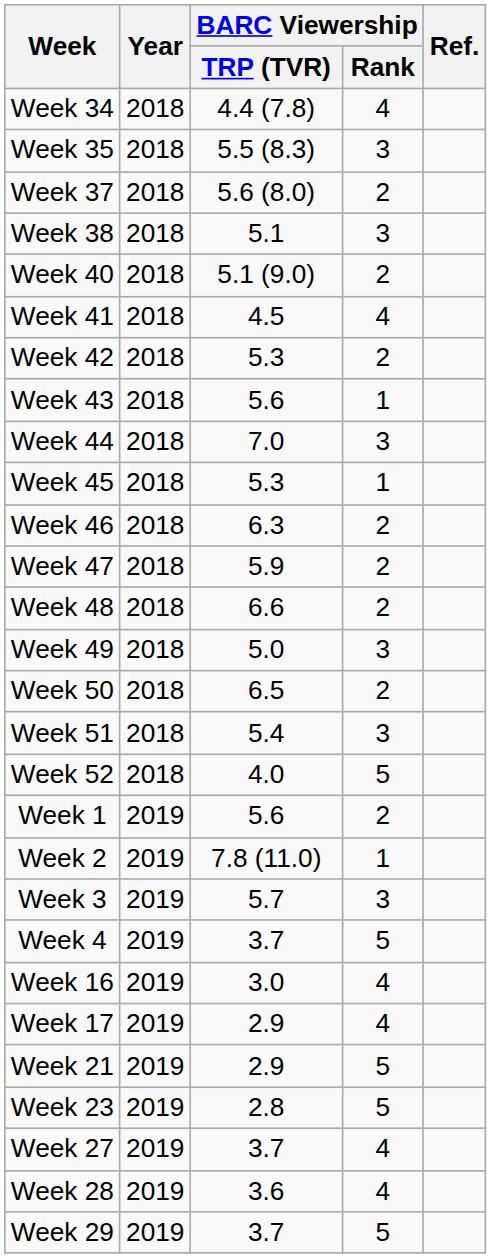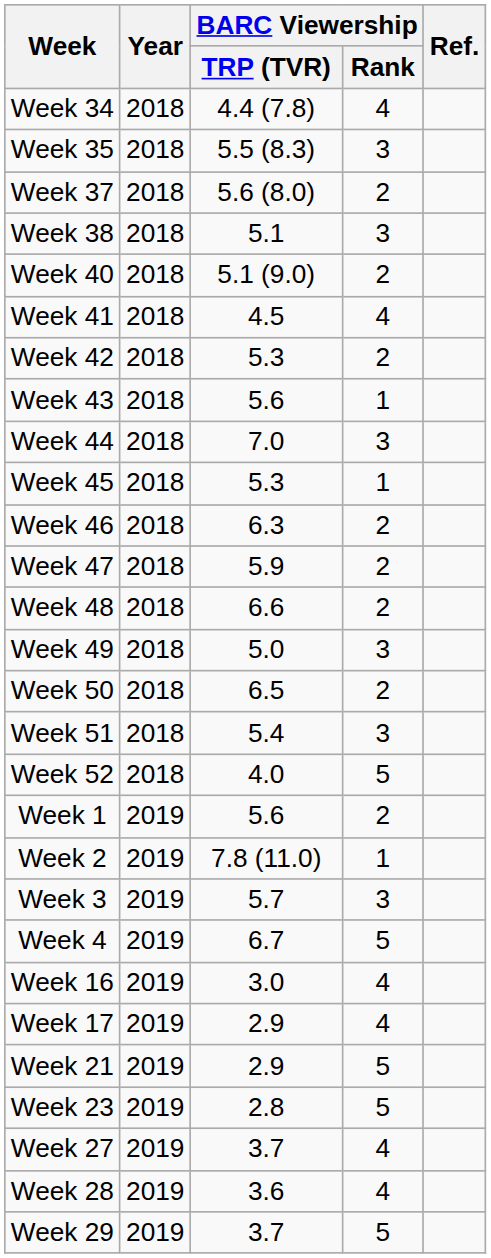Week 4 | BARC Viewership / TRP (TVR): 3.7 -> 6.7
